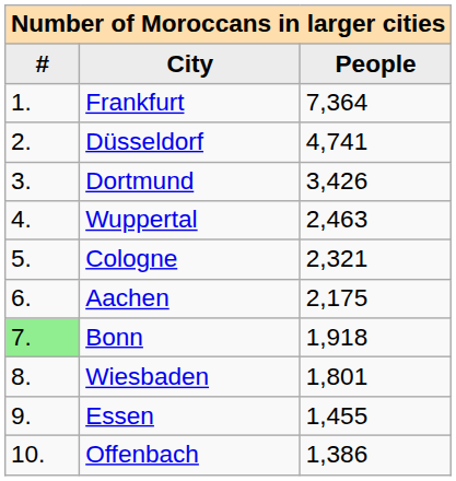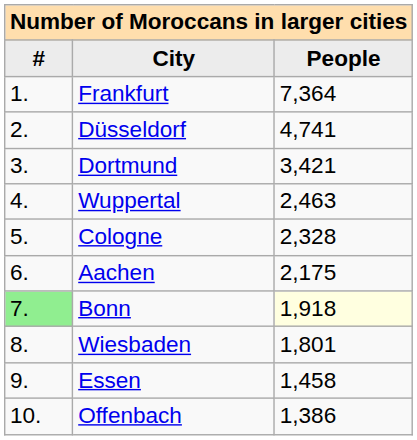Dortmund | People: 3,426 -> 3,421
Cologne | People: 2,321 -> 2,328
Bonn | People: no background -> lightyellow background
Essen | People: 1,455 -> 1,458
